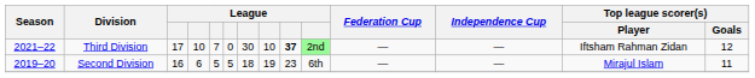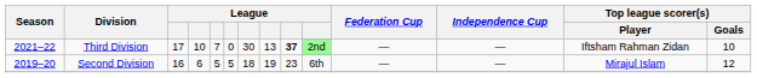Third Division | column 8: 10 -> 13
Third Division | Top league scorer(s) / Goals: 12 -> 10
Second Division | Top league scorer(s) / Goals: 11 -> 12
